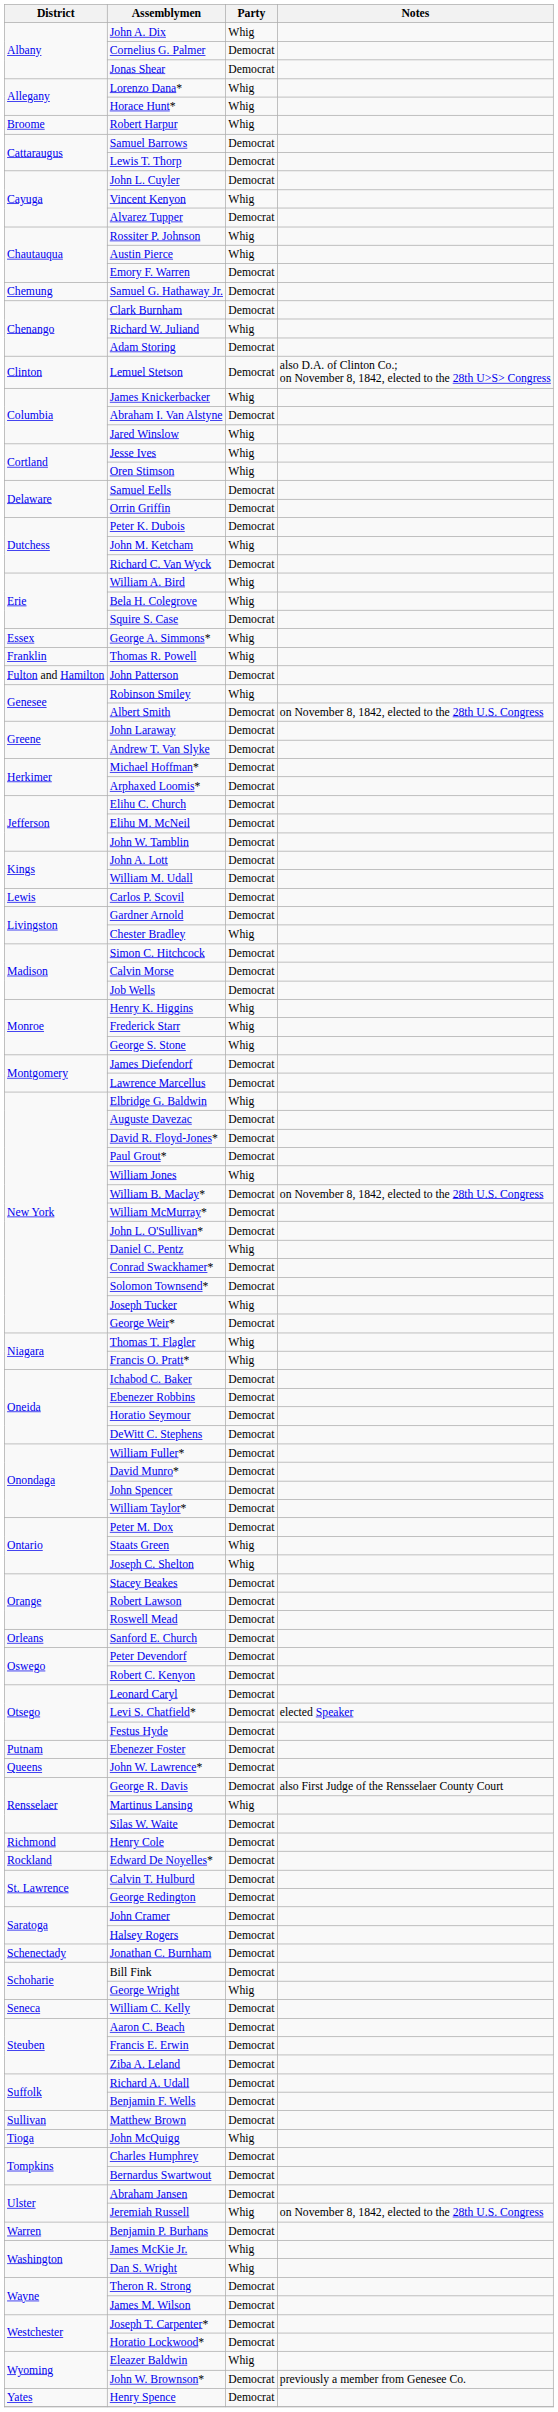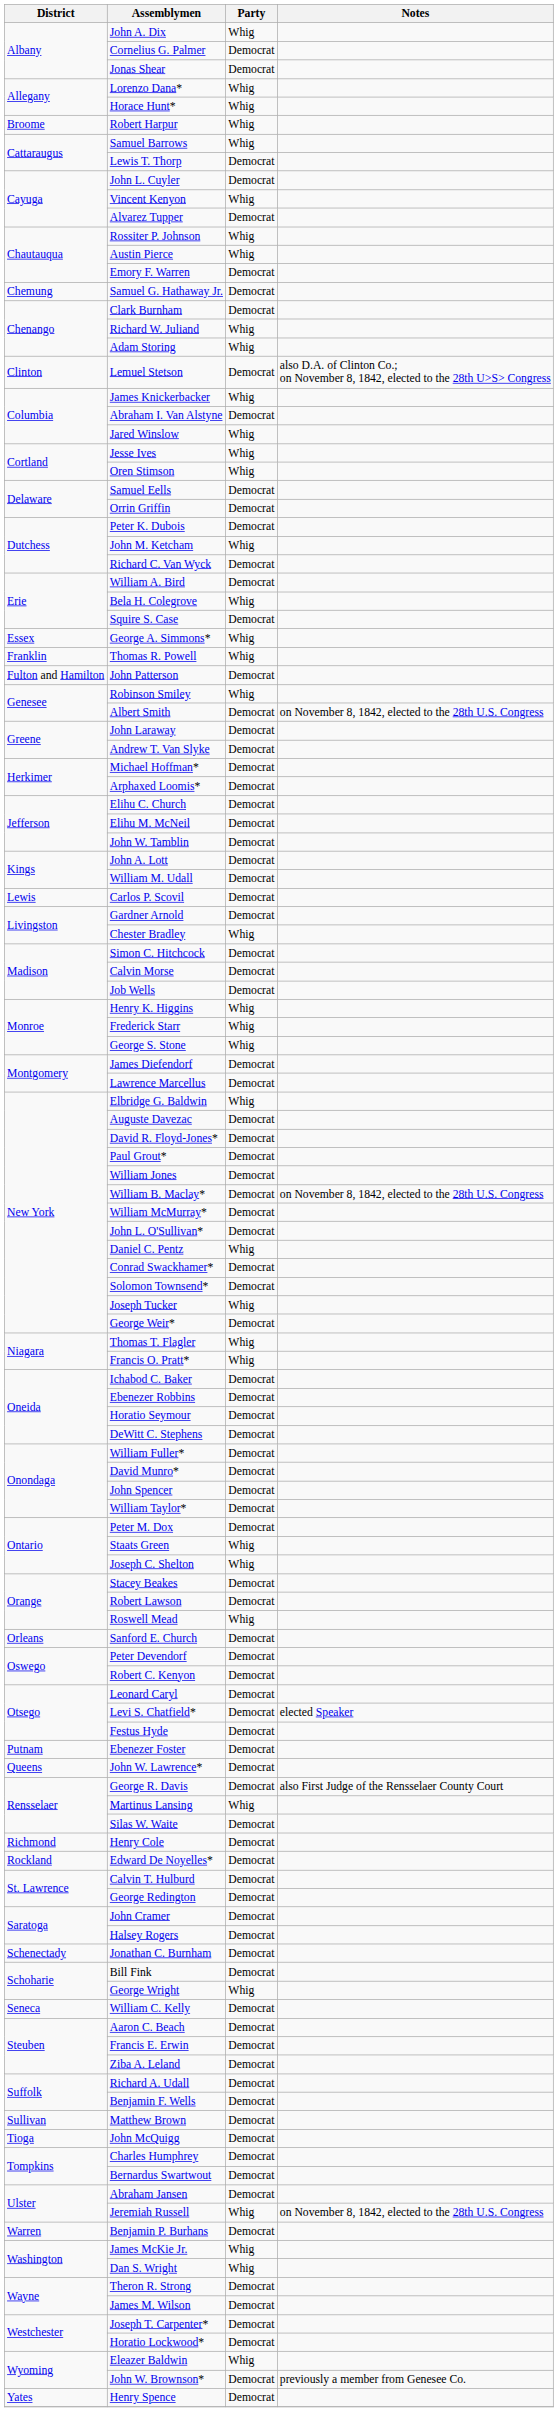Samuel Barrows | Party: Democrat -> Whig
Adam Storing | Party: Democrat -> Whig
William A. Bird | Party: Whig -> Democrat
William Jones | Party: Whig -> Democrat
Roswell Mead | Party: Democrat -> Whig
John McQuigg | Party: Whig -> Democrat
